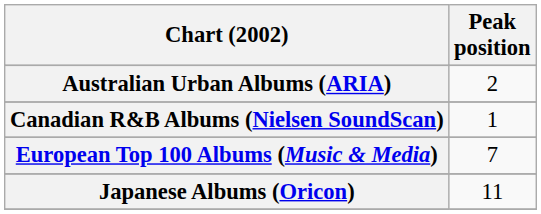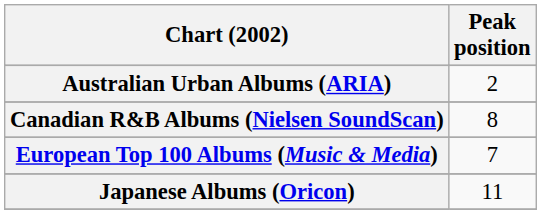Canadian R&B Albums (Nielsen SoundScan) | Peak position: 1 -> 8
